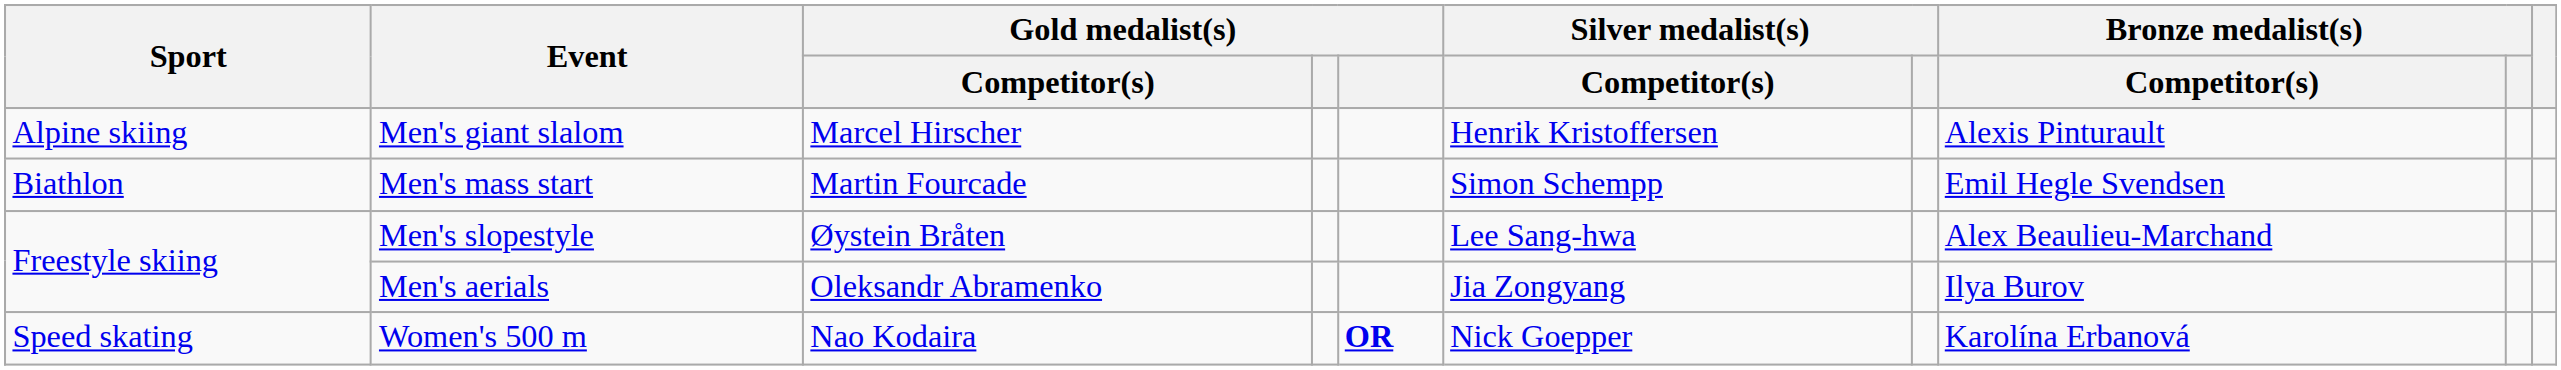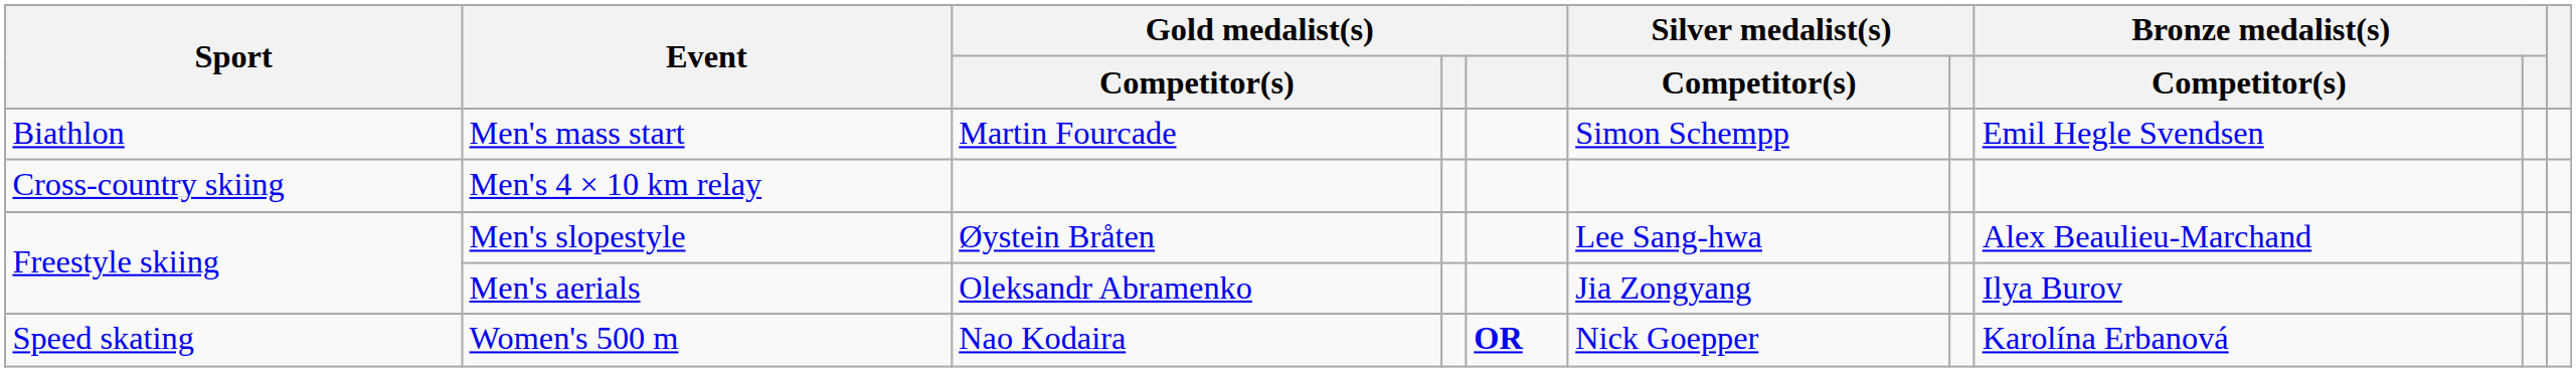- row: Alpine skiing | Men's giant slalom | Marcel Hirscher | Henrik Kristoffersen | Alexis Pinturault
+ row: Cross-country skiing | Men's 4 × 10 km relay
